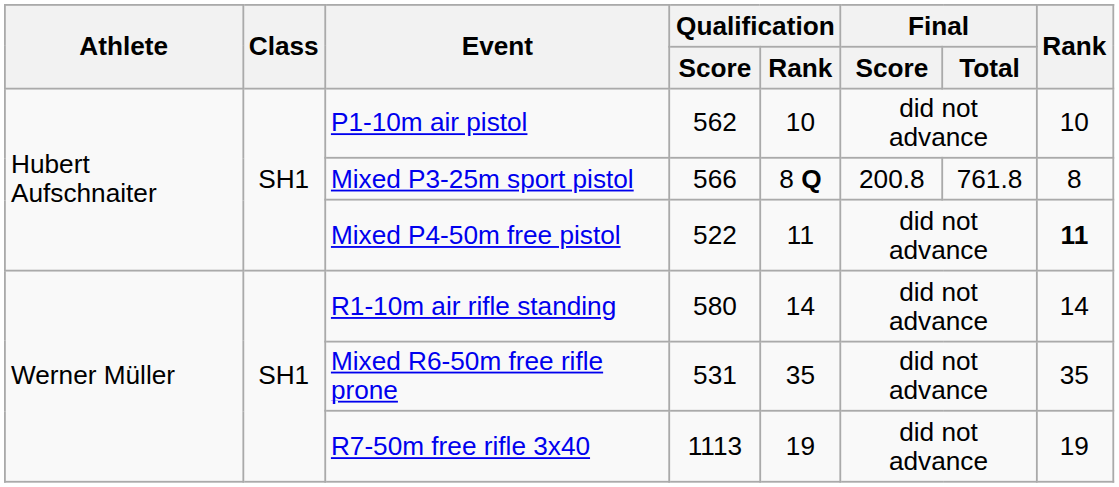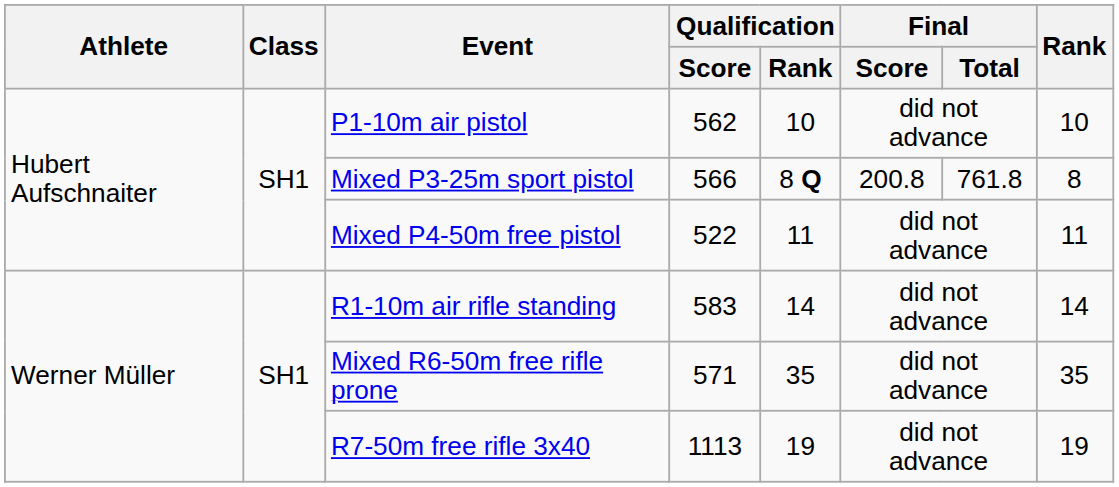Mixed P4-50m free pistol | Rank: bold -> normal
R1-10m air rifle standing | Qualification / Score: 580 -> 583
Mixed R6-50m free rifle prone | Qualification / Score: 531 -> 571
